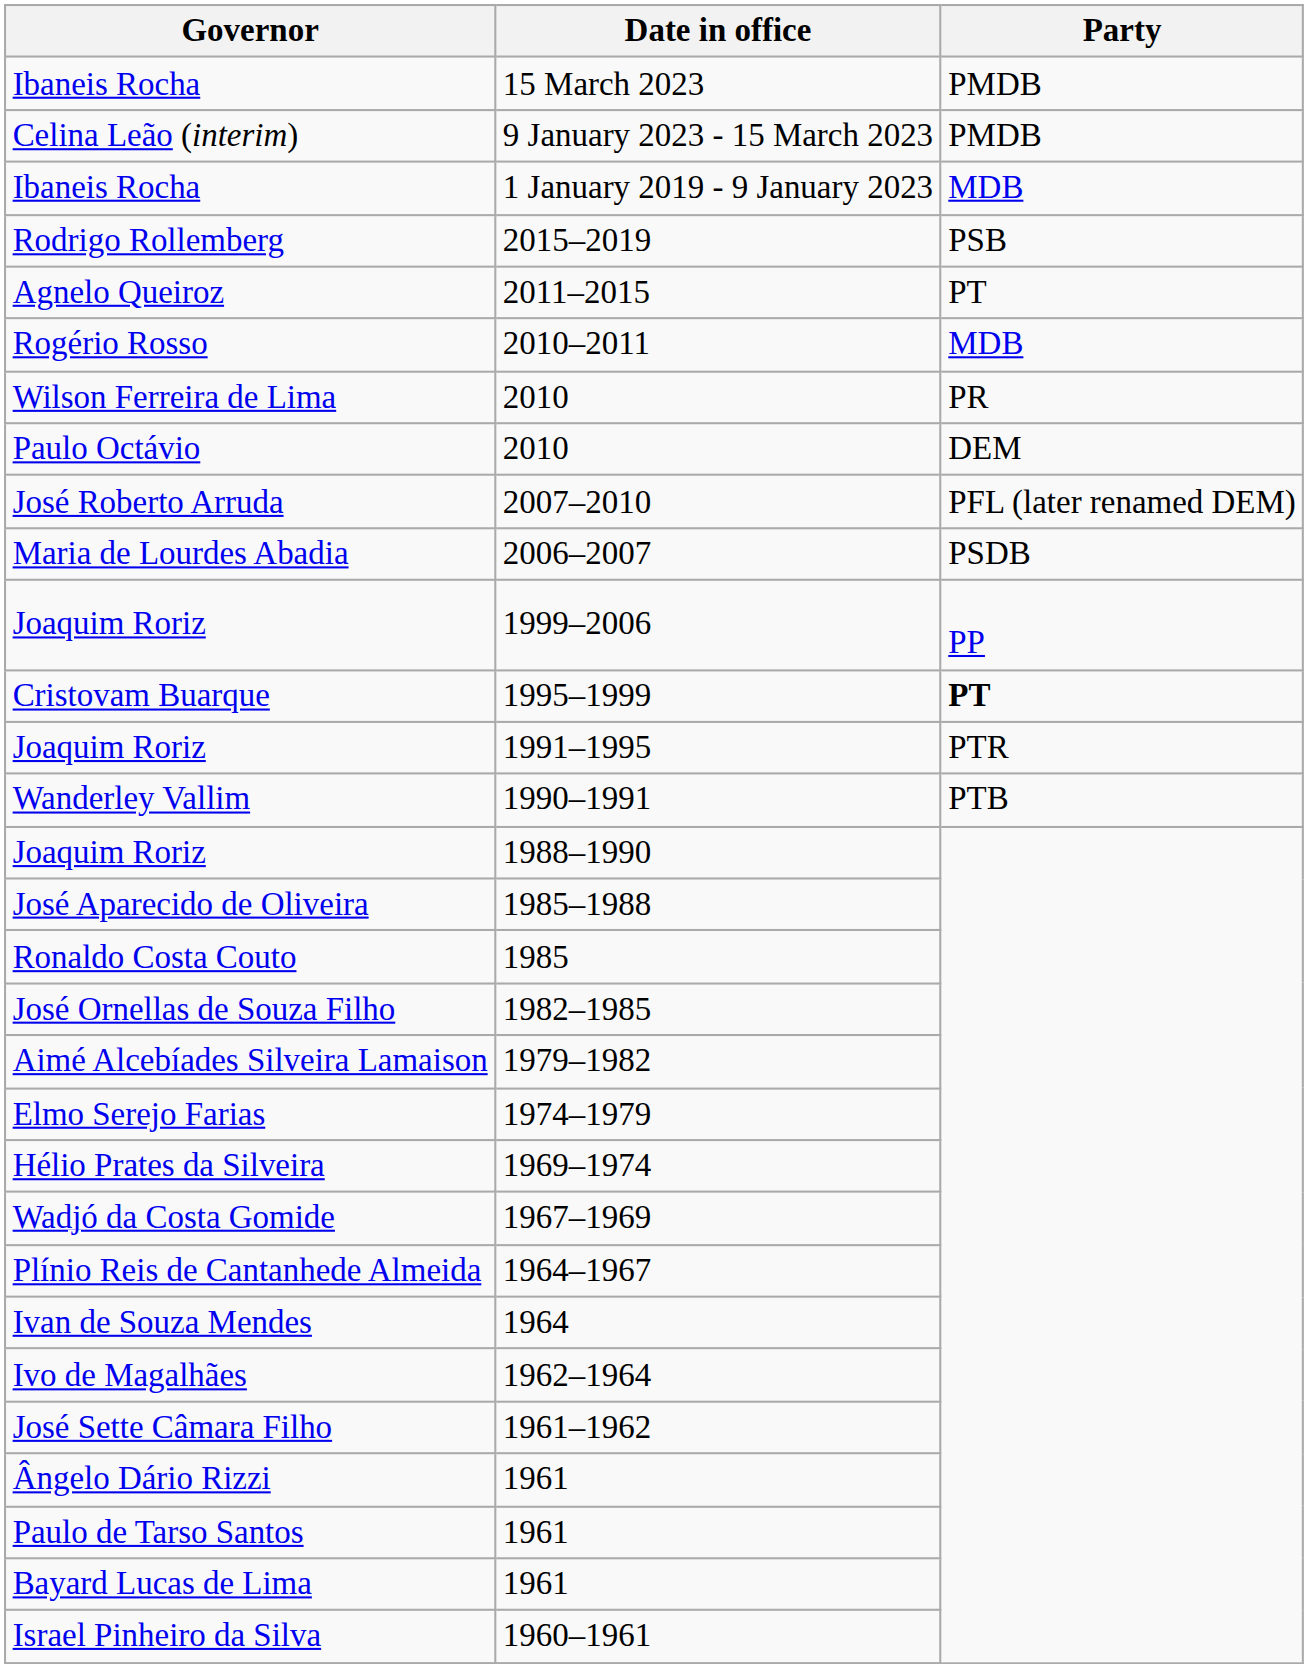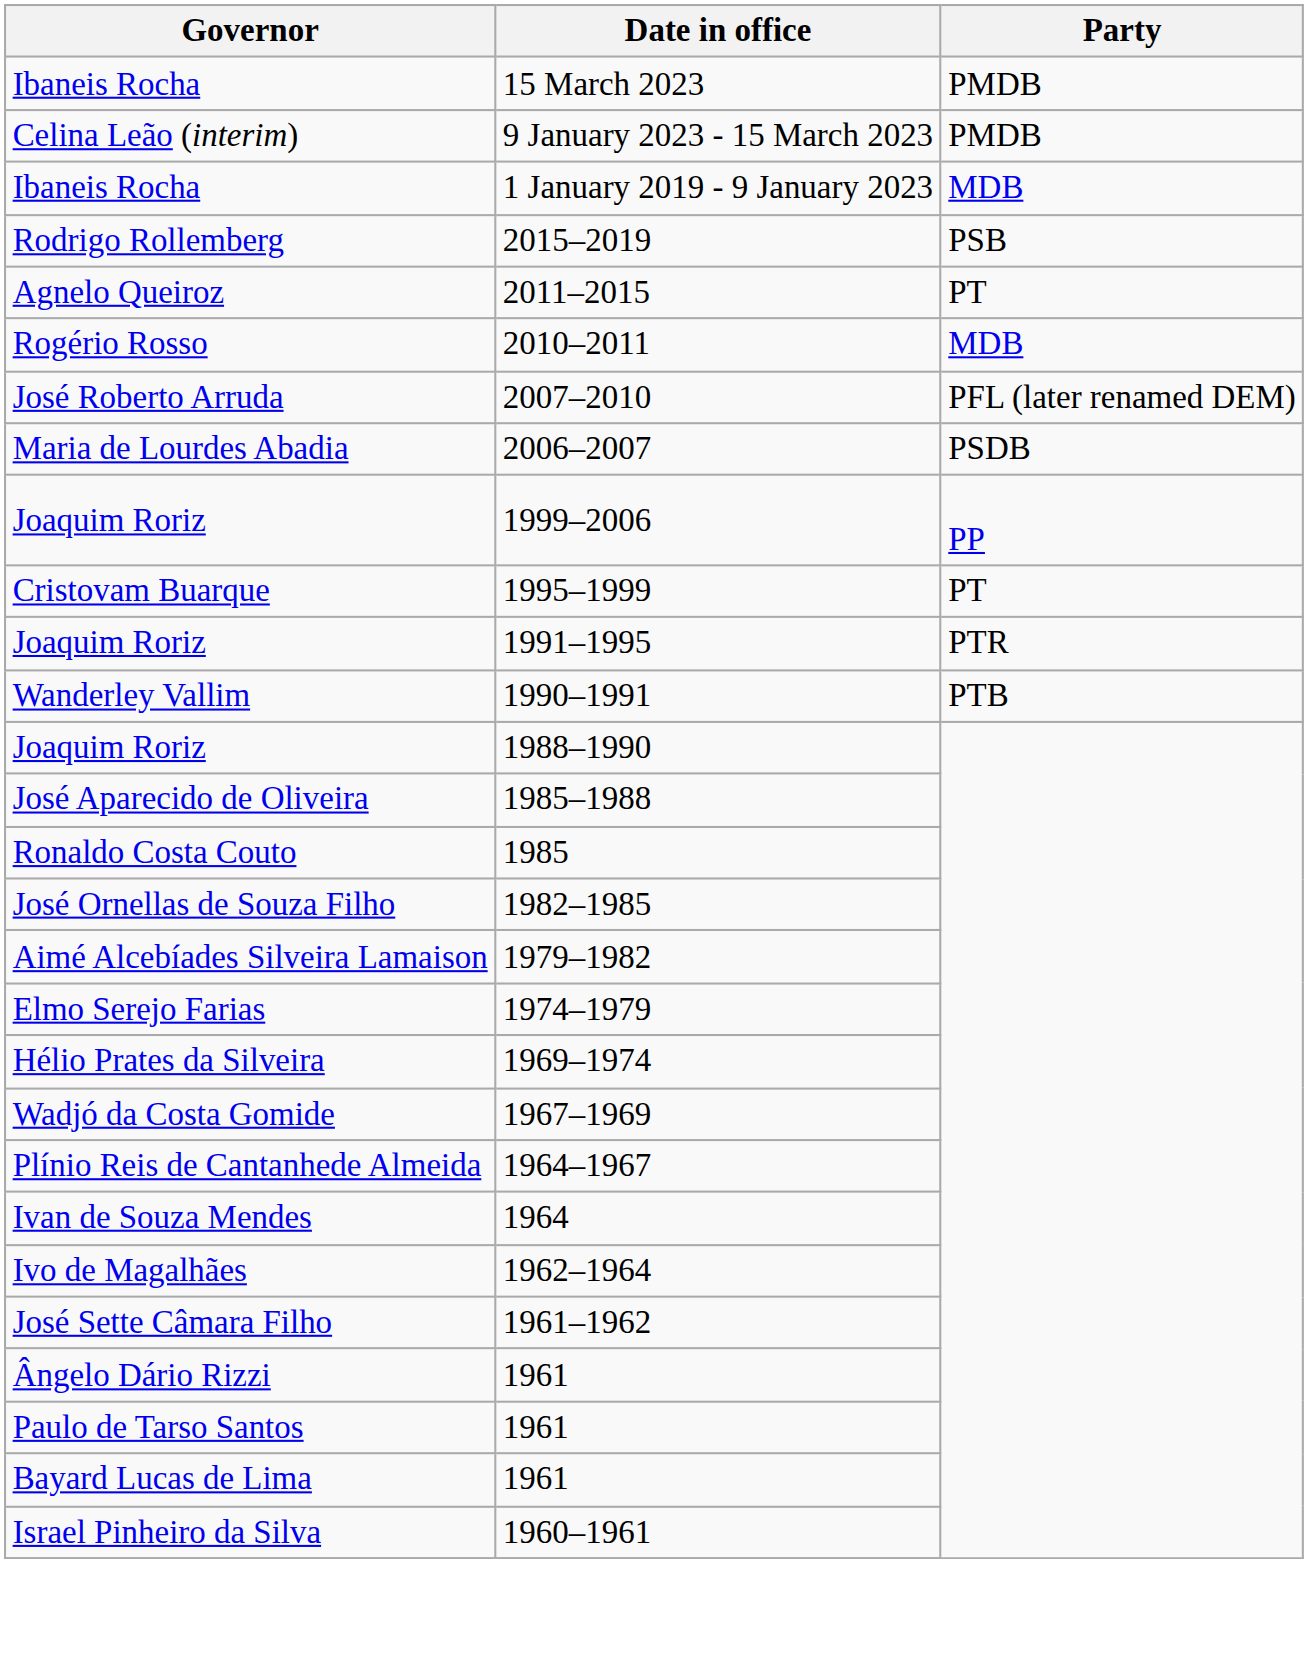- row: Wilson Ferreira de Lima | 2010 | PR
- row: Paulo Octávio | 2010 | DEM
Cristovam Buarque | Party: bold -> normal
